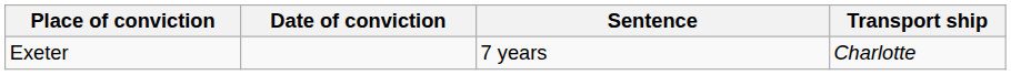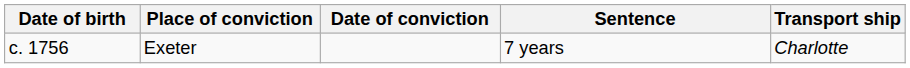+ column: Date of birth | c. 1756
